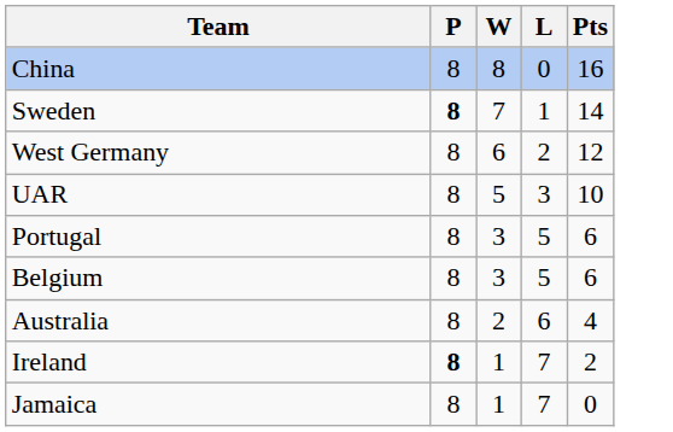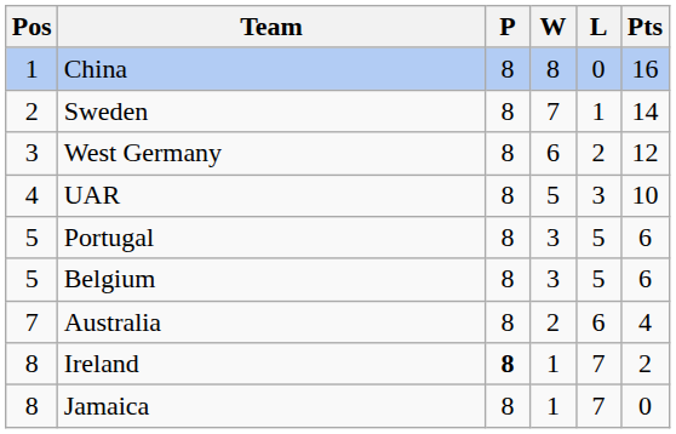+ column: Pos | 1 | 2 | 3 | 4 | 5 | 5 | 7 | 8 | 8
Sweden | P: bold -> normal
